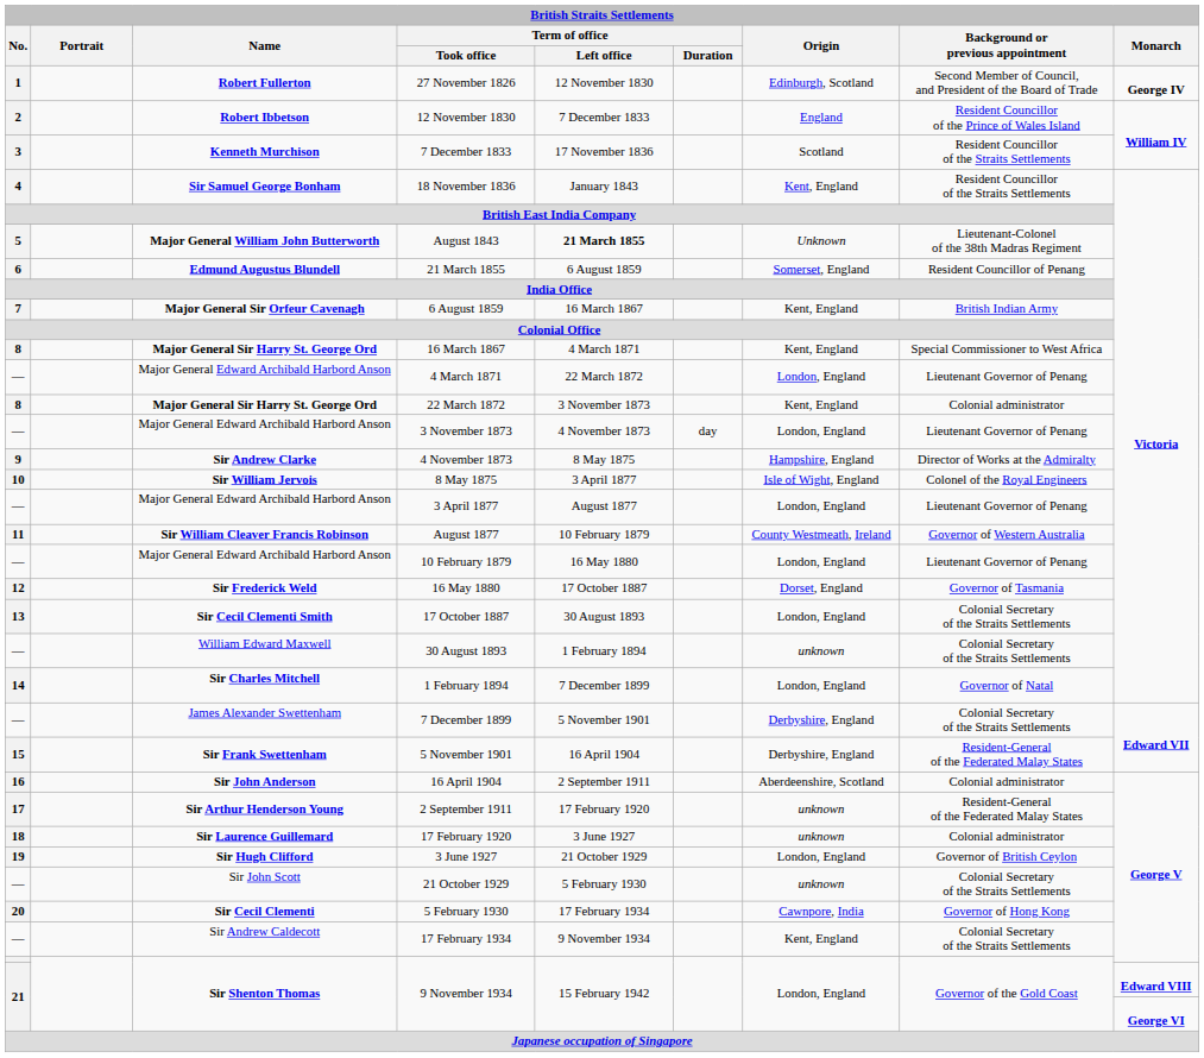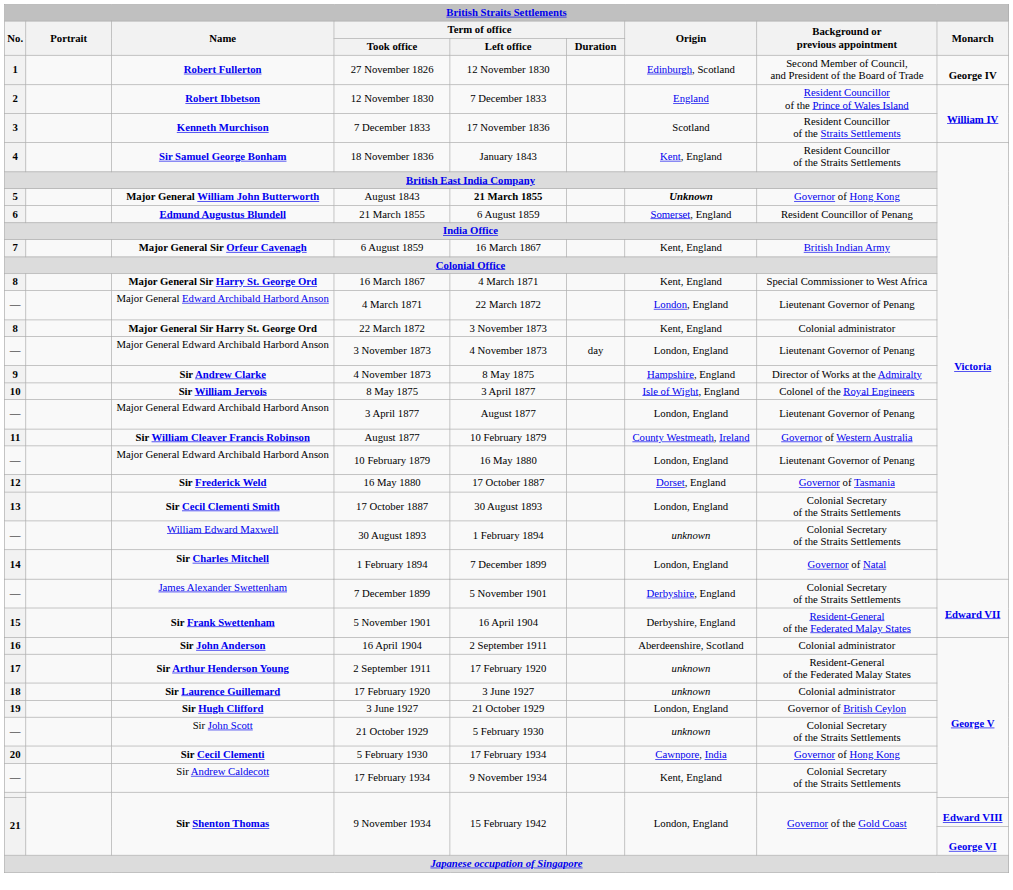August 1843 | Origin: normal -> bold
August 1843 | Background or previous appointment: Lieutenant-Colonel of the 38th Madras Regiment -> Governor of Hong Kong
